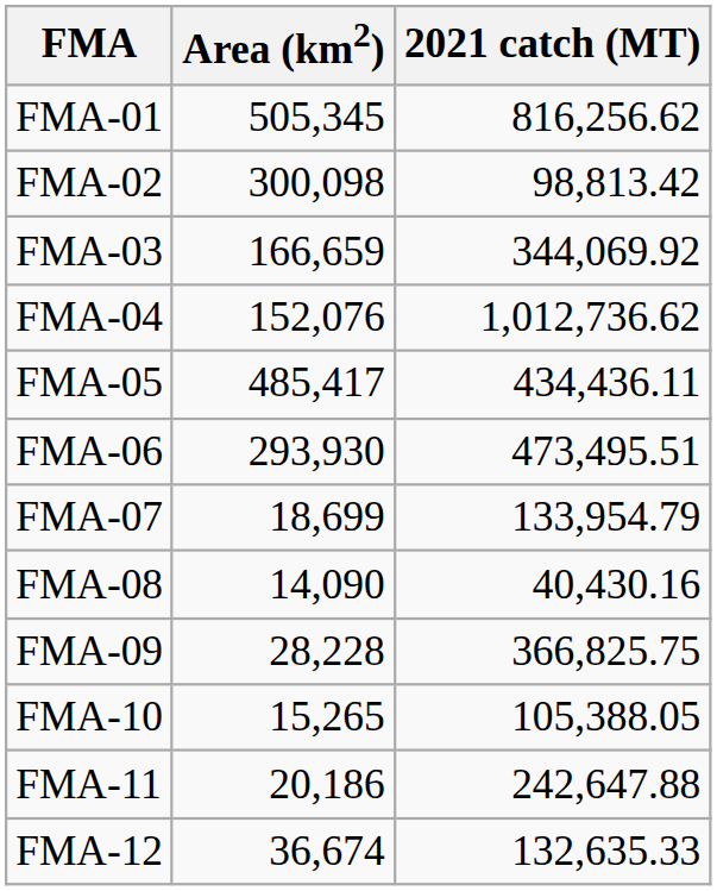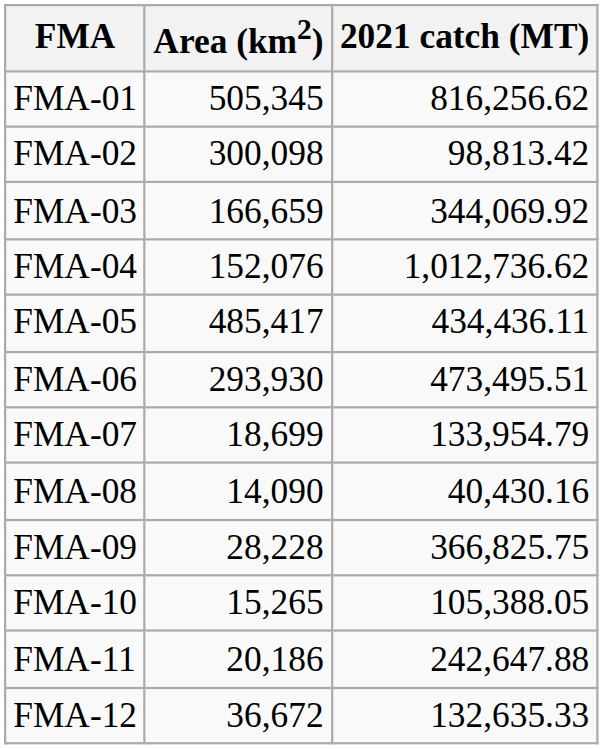FMA-12 | Area (km2): 36,674 -> 36,672
